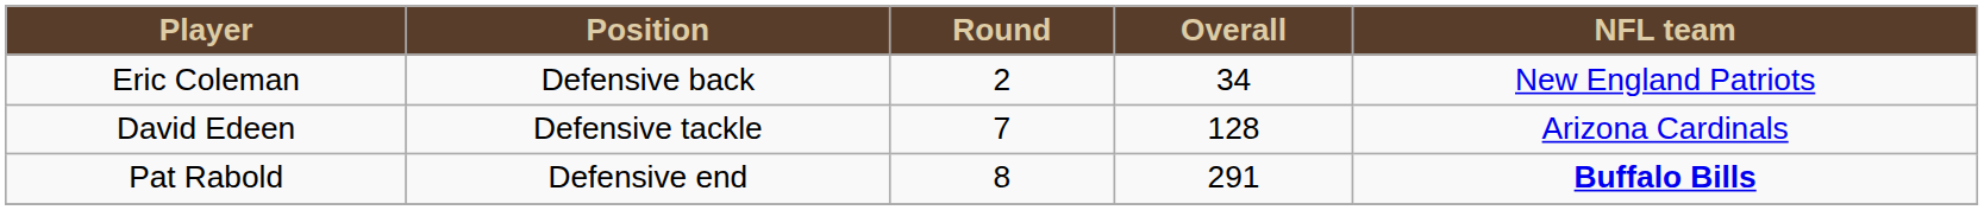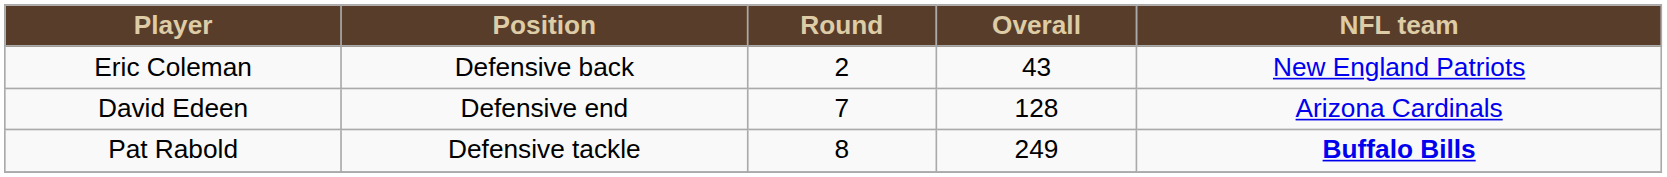Eric Coleman | Overall: 34 -> 43
David Edeen | Position: Defensive tackle -> Defensive end
Pat Rabold | Position: Defensive end -> Defensive tackle
Pat Rabold | Overall: 291 -> 249
